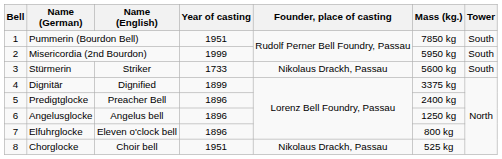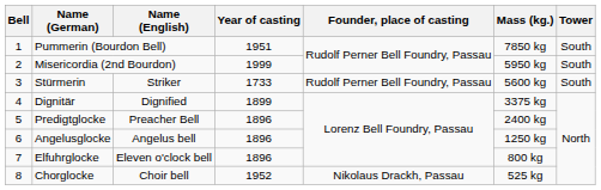Stürmerin | Founder, place of casting: Nikolaus Drackh, Passau -> Rudolf Perner Bell Foundry, Passau
Chorglocke | Year of casting: 1951 -> 1952
